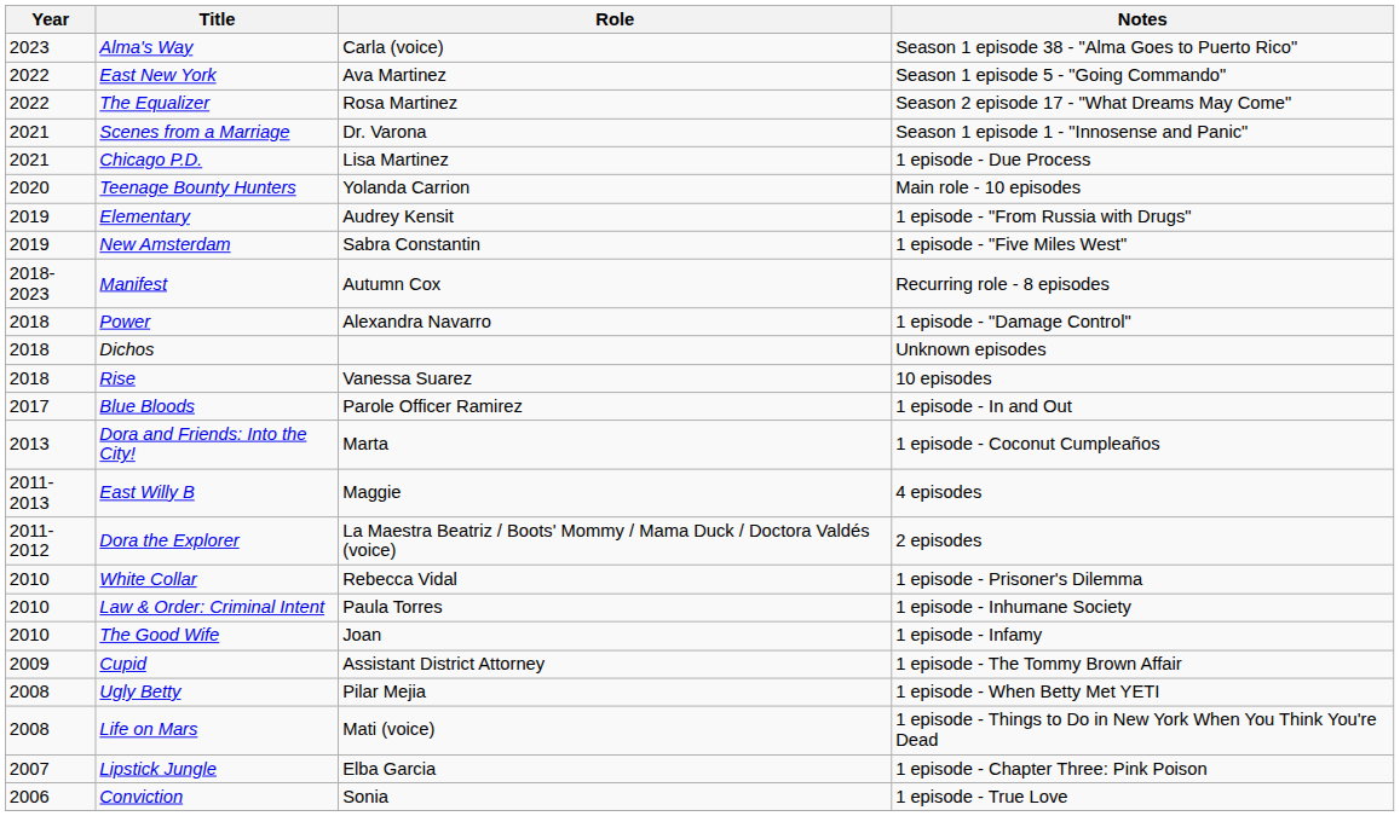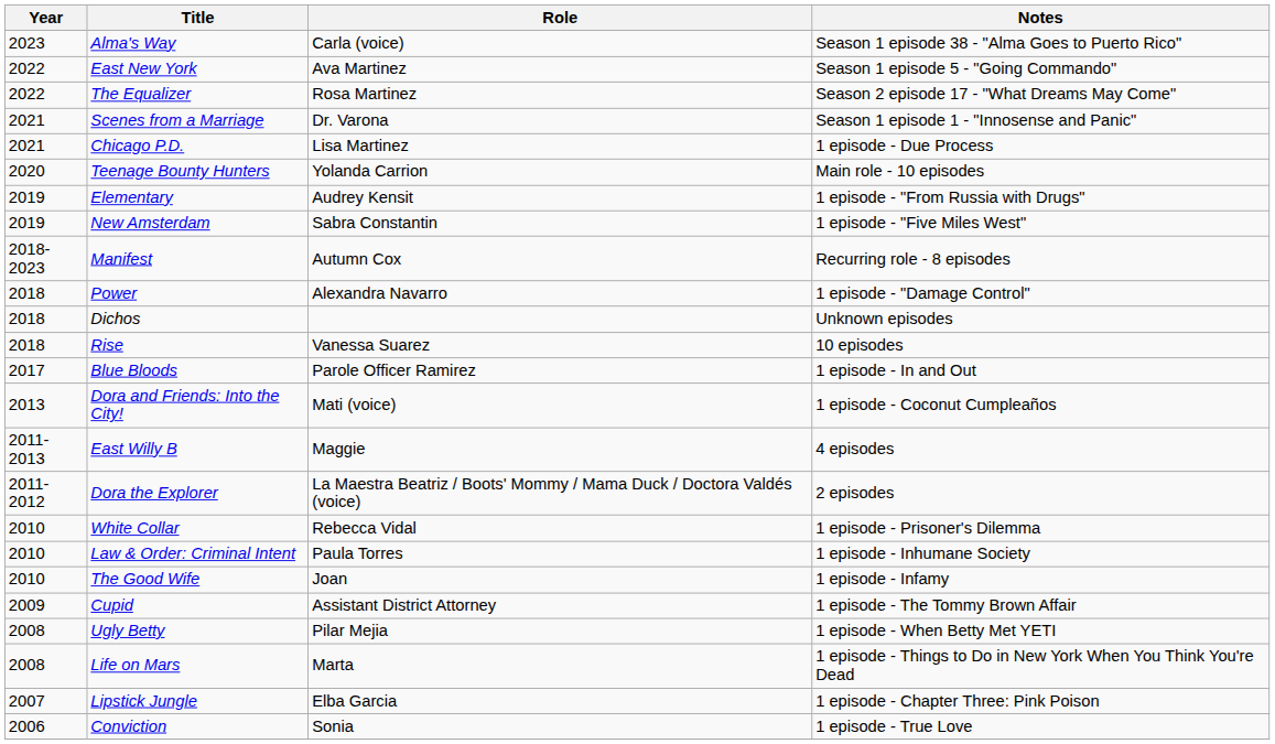Dora and Friends: Into the City! | Role: Marta -> Mati (voice)
Life on Mars | Role: Mati (voice) -> Marta
